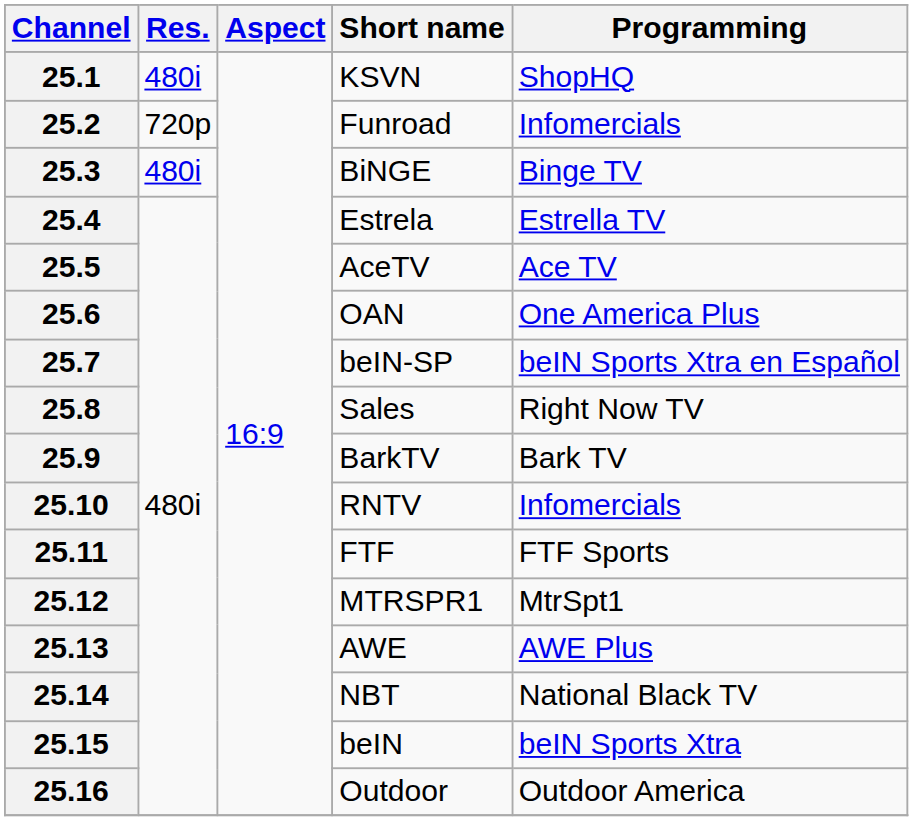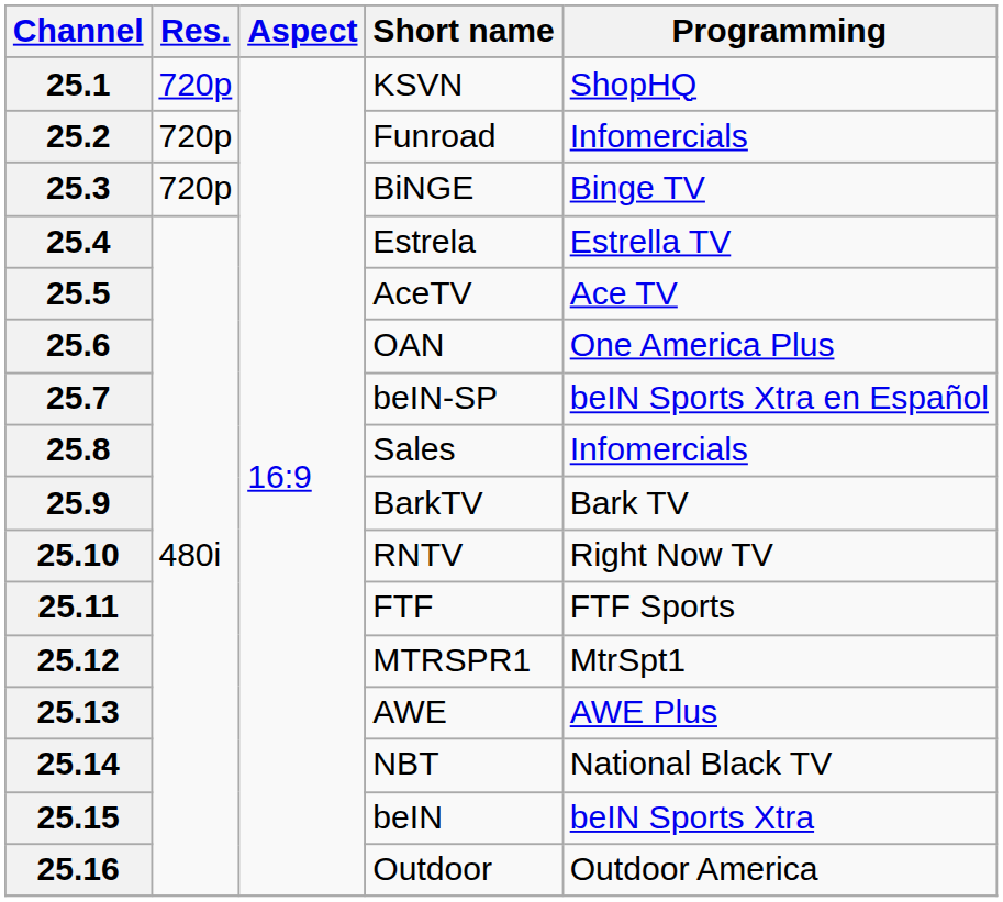25.1 | Res.: 480i -> 720p
25.3 | Res.: 480i -> 720p
25.8 | Programming: Right Now TV -> Infomercials
25.10 | Programming: Infomercials -> Right Now TV
